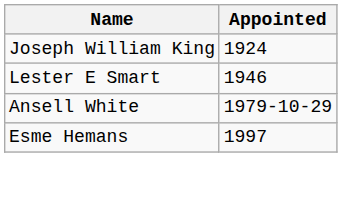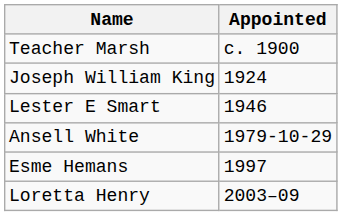+ row: Teacher Marsh | c. 1900
+ row: Loretta Henry | 2003–09
